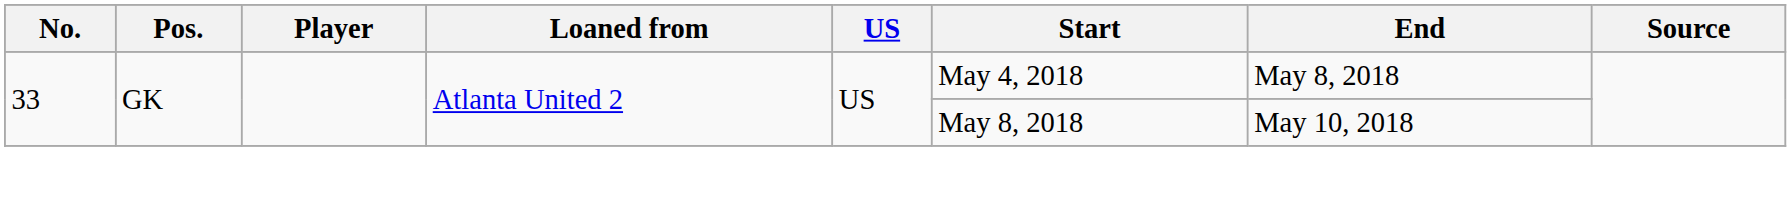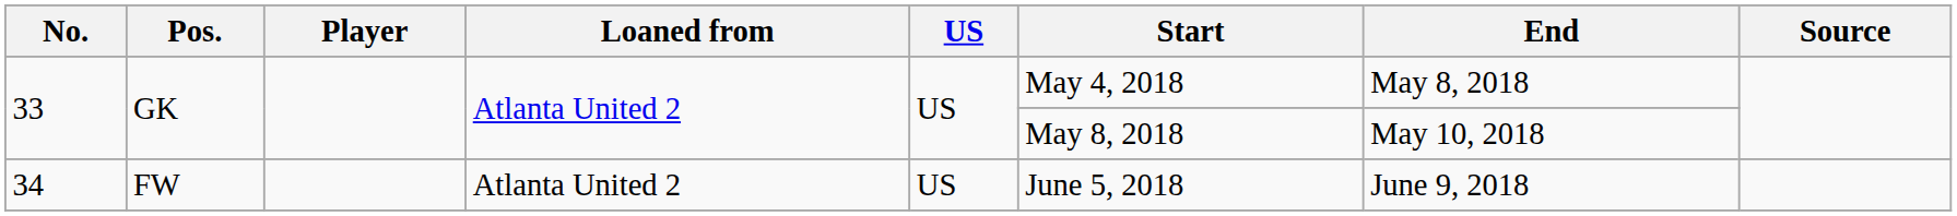+ row: 34 | FW | Atlanta United 2 | US | June 5, 2018 | June 9, 2018
